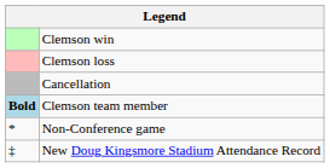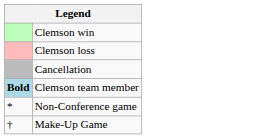+ row: † | Make-Up Game
- row: ‡ | New Doug Kingsmore Stadium Attendance Record
